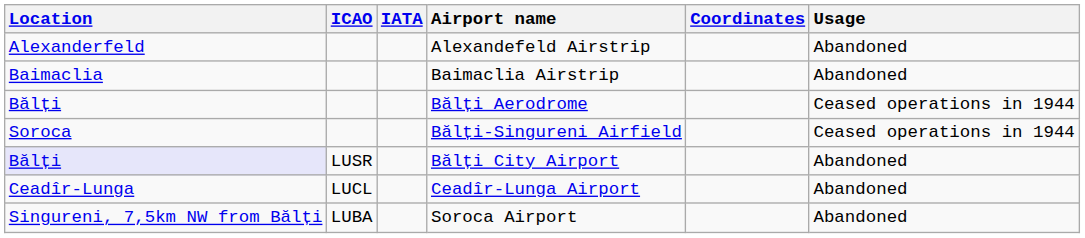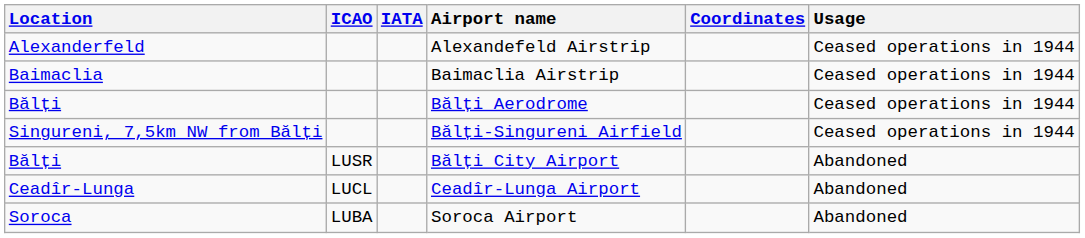Alexandefeld Airstrip | Usage: Abandoned -> Ceased operations in 1944
Baimaclia Airstrip | Usage: Abandoned -> Ceased operations in 1944
Bălți-Singureni Airfield | Location: Soroca -> Singureni, 7,5km NW from Bălți
Bălți City Airport | Location: lavender background -> no background
Soroca Airport | Location: Singureni, 7,5km NW from Bălți -> Soroca
